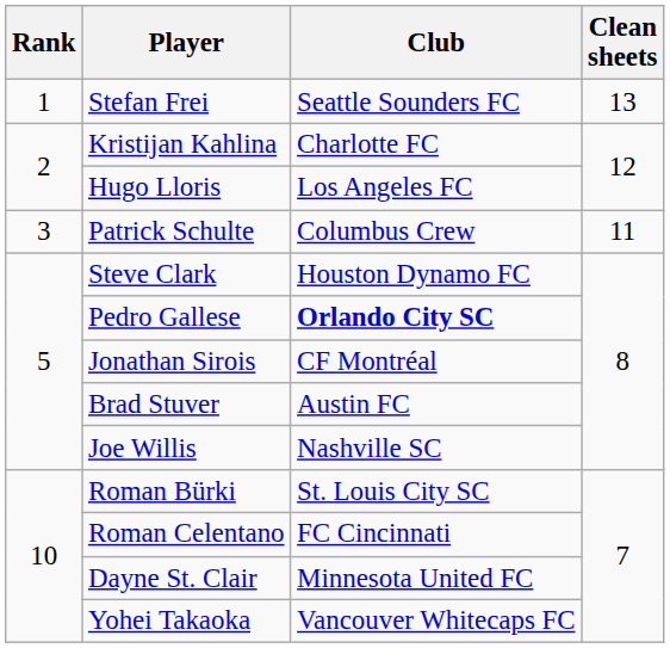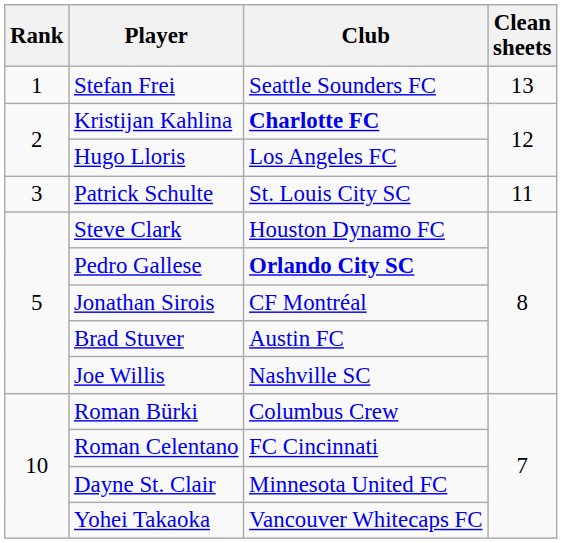Kristijan Kahlina | Club: normal -> bold
Patrick Schulte | Club: Columbus Crew -> St. Louis City SC
Roman Bürki | Club: St. Louis City SC -> Columbus Crew
